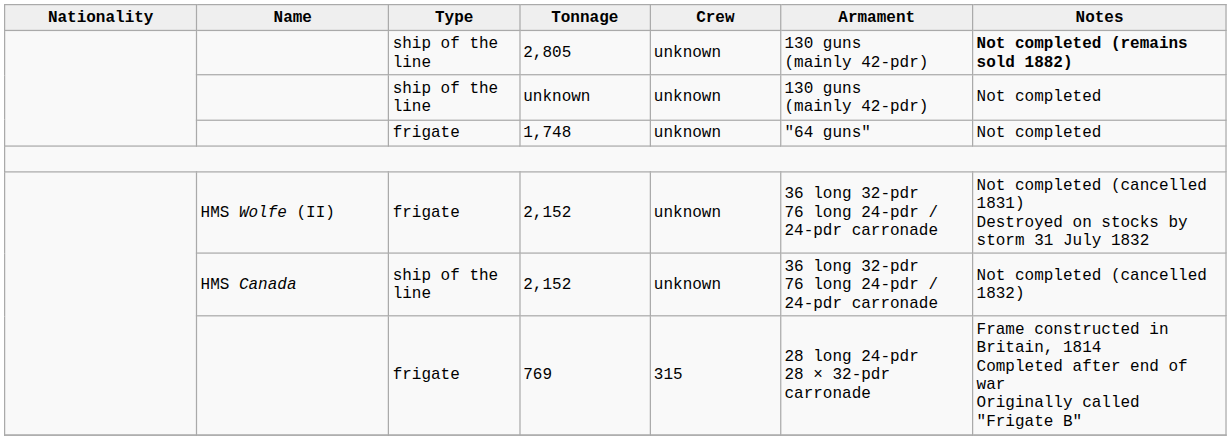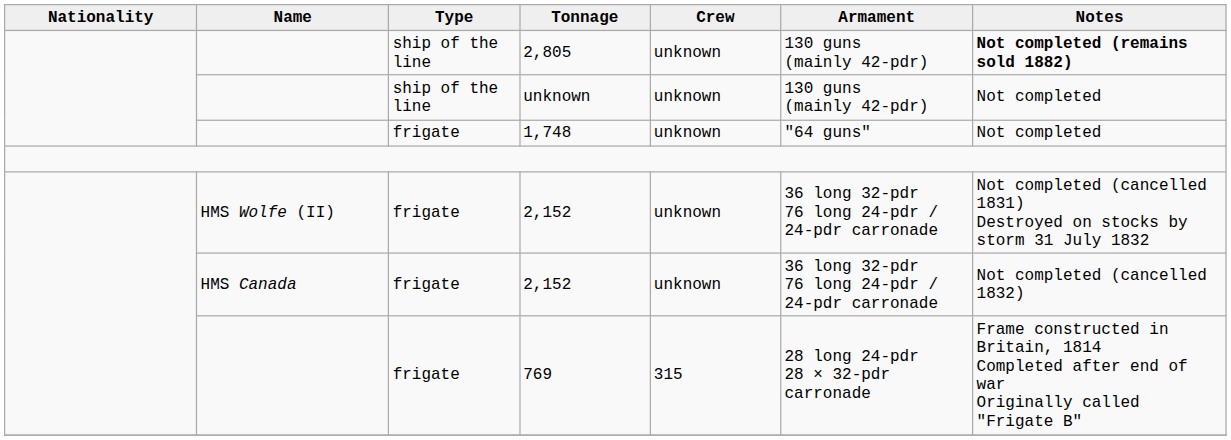HMS Canada / 2,152 | Type: ship of the line -> frigate
